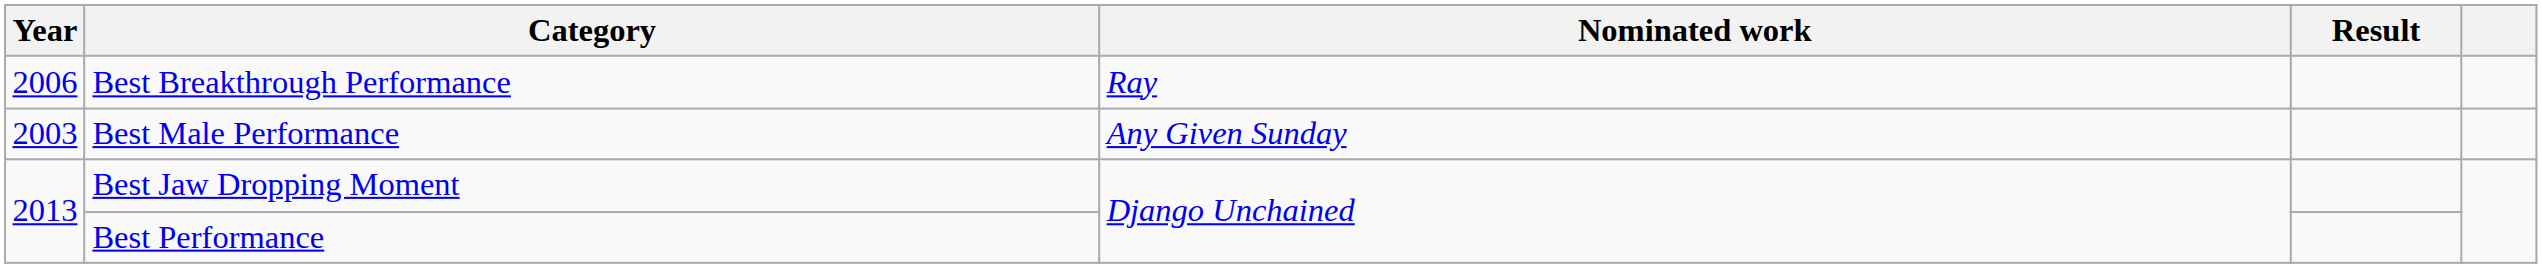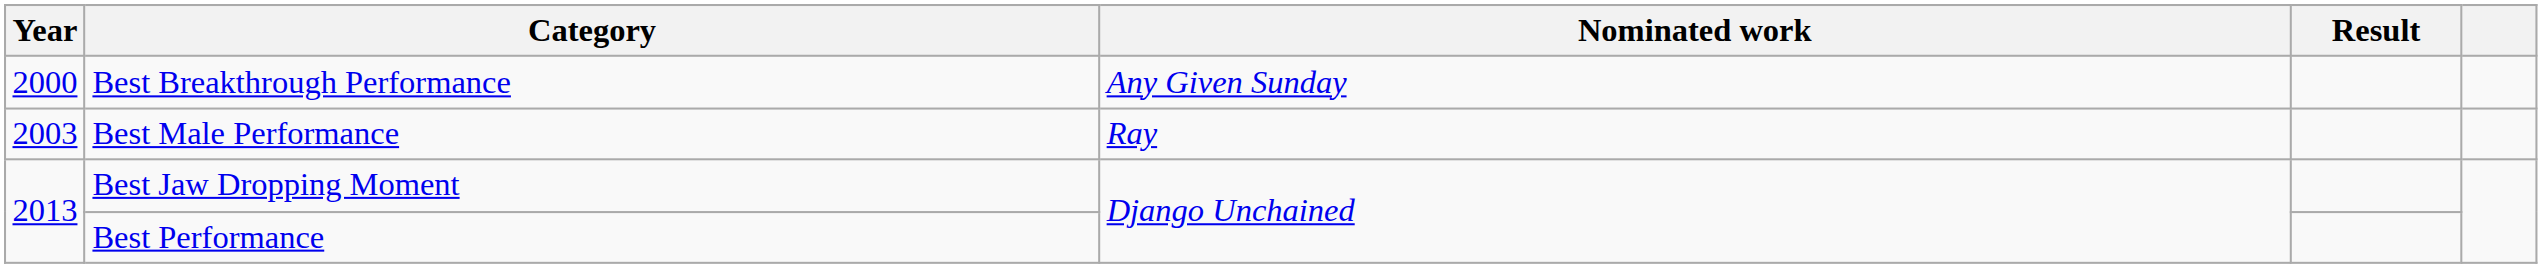Best Breakthrough Performance | Year: 2006 -> 2000
Best Breakthrough Performance | Nominated work: Ray -> Any Given Sunday
Best Male Performance | Nominated work: Any Given Sunday -> Ray
